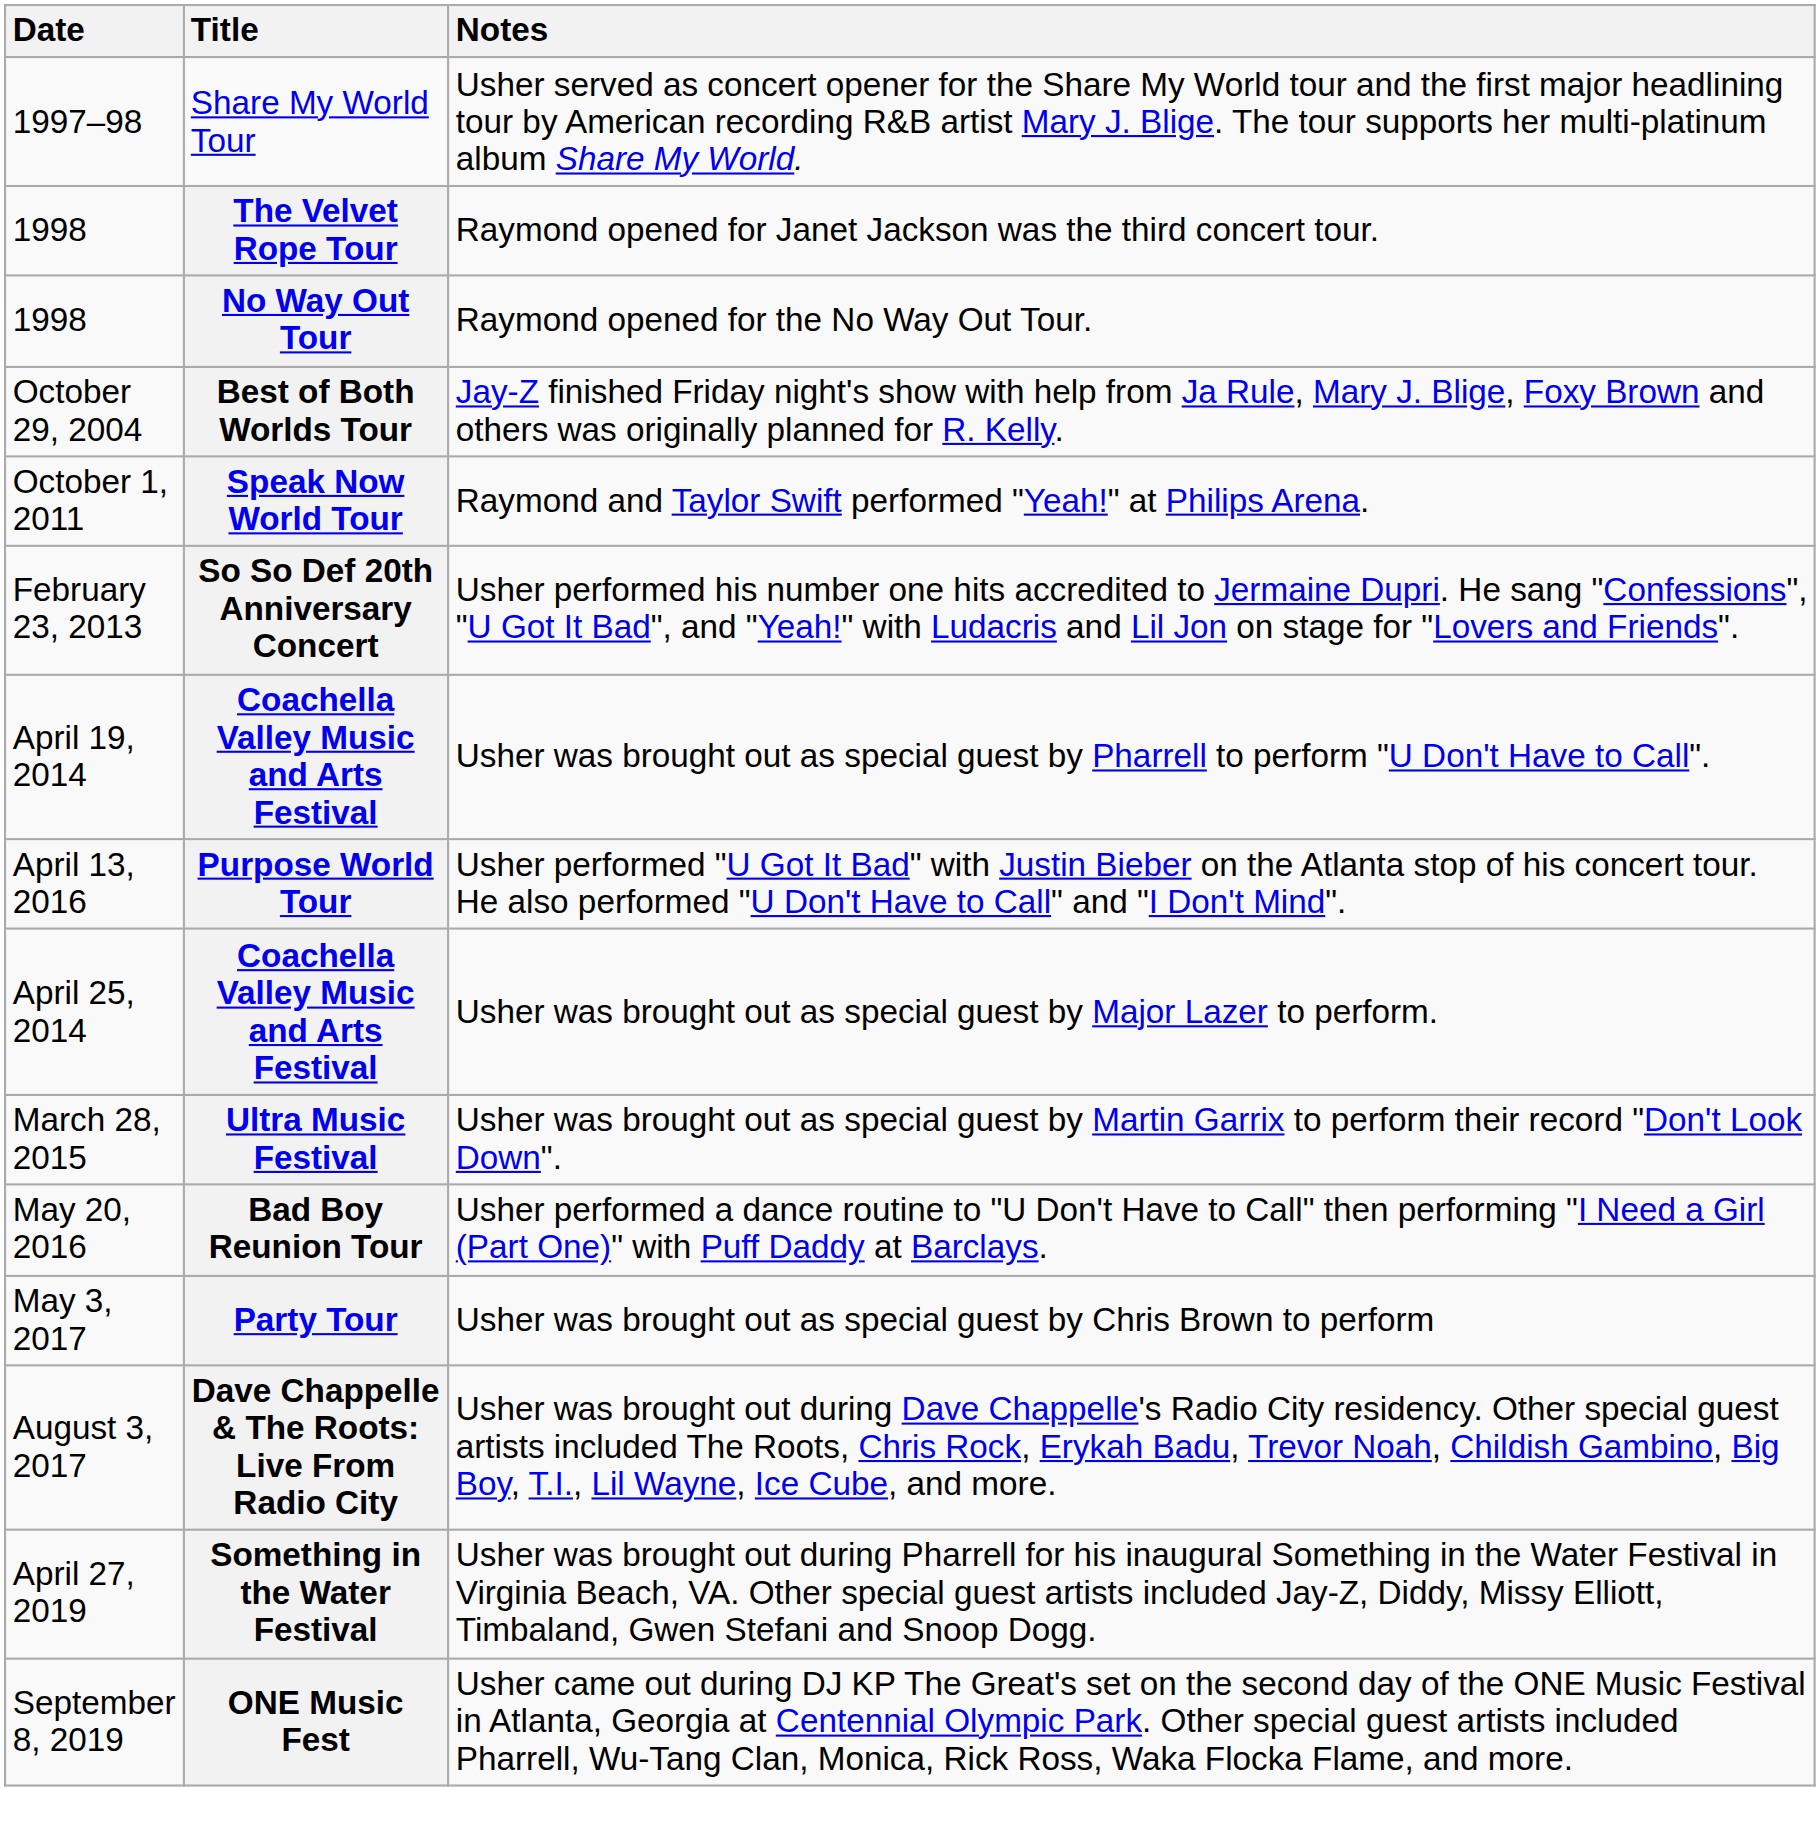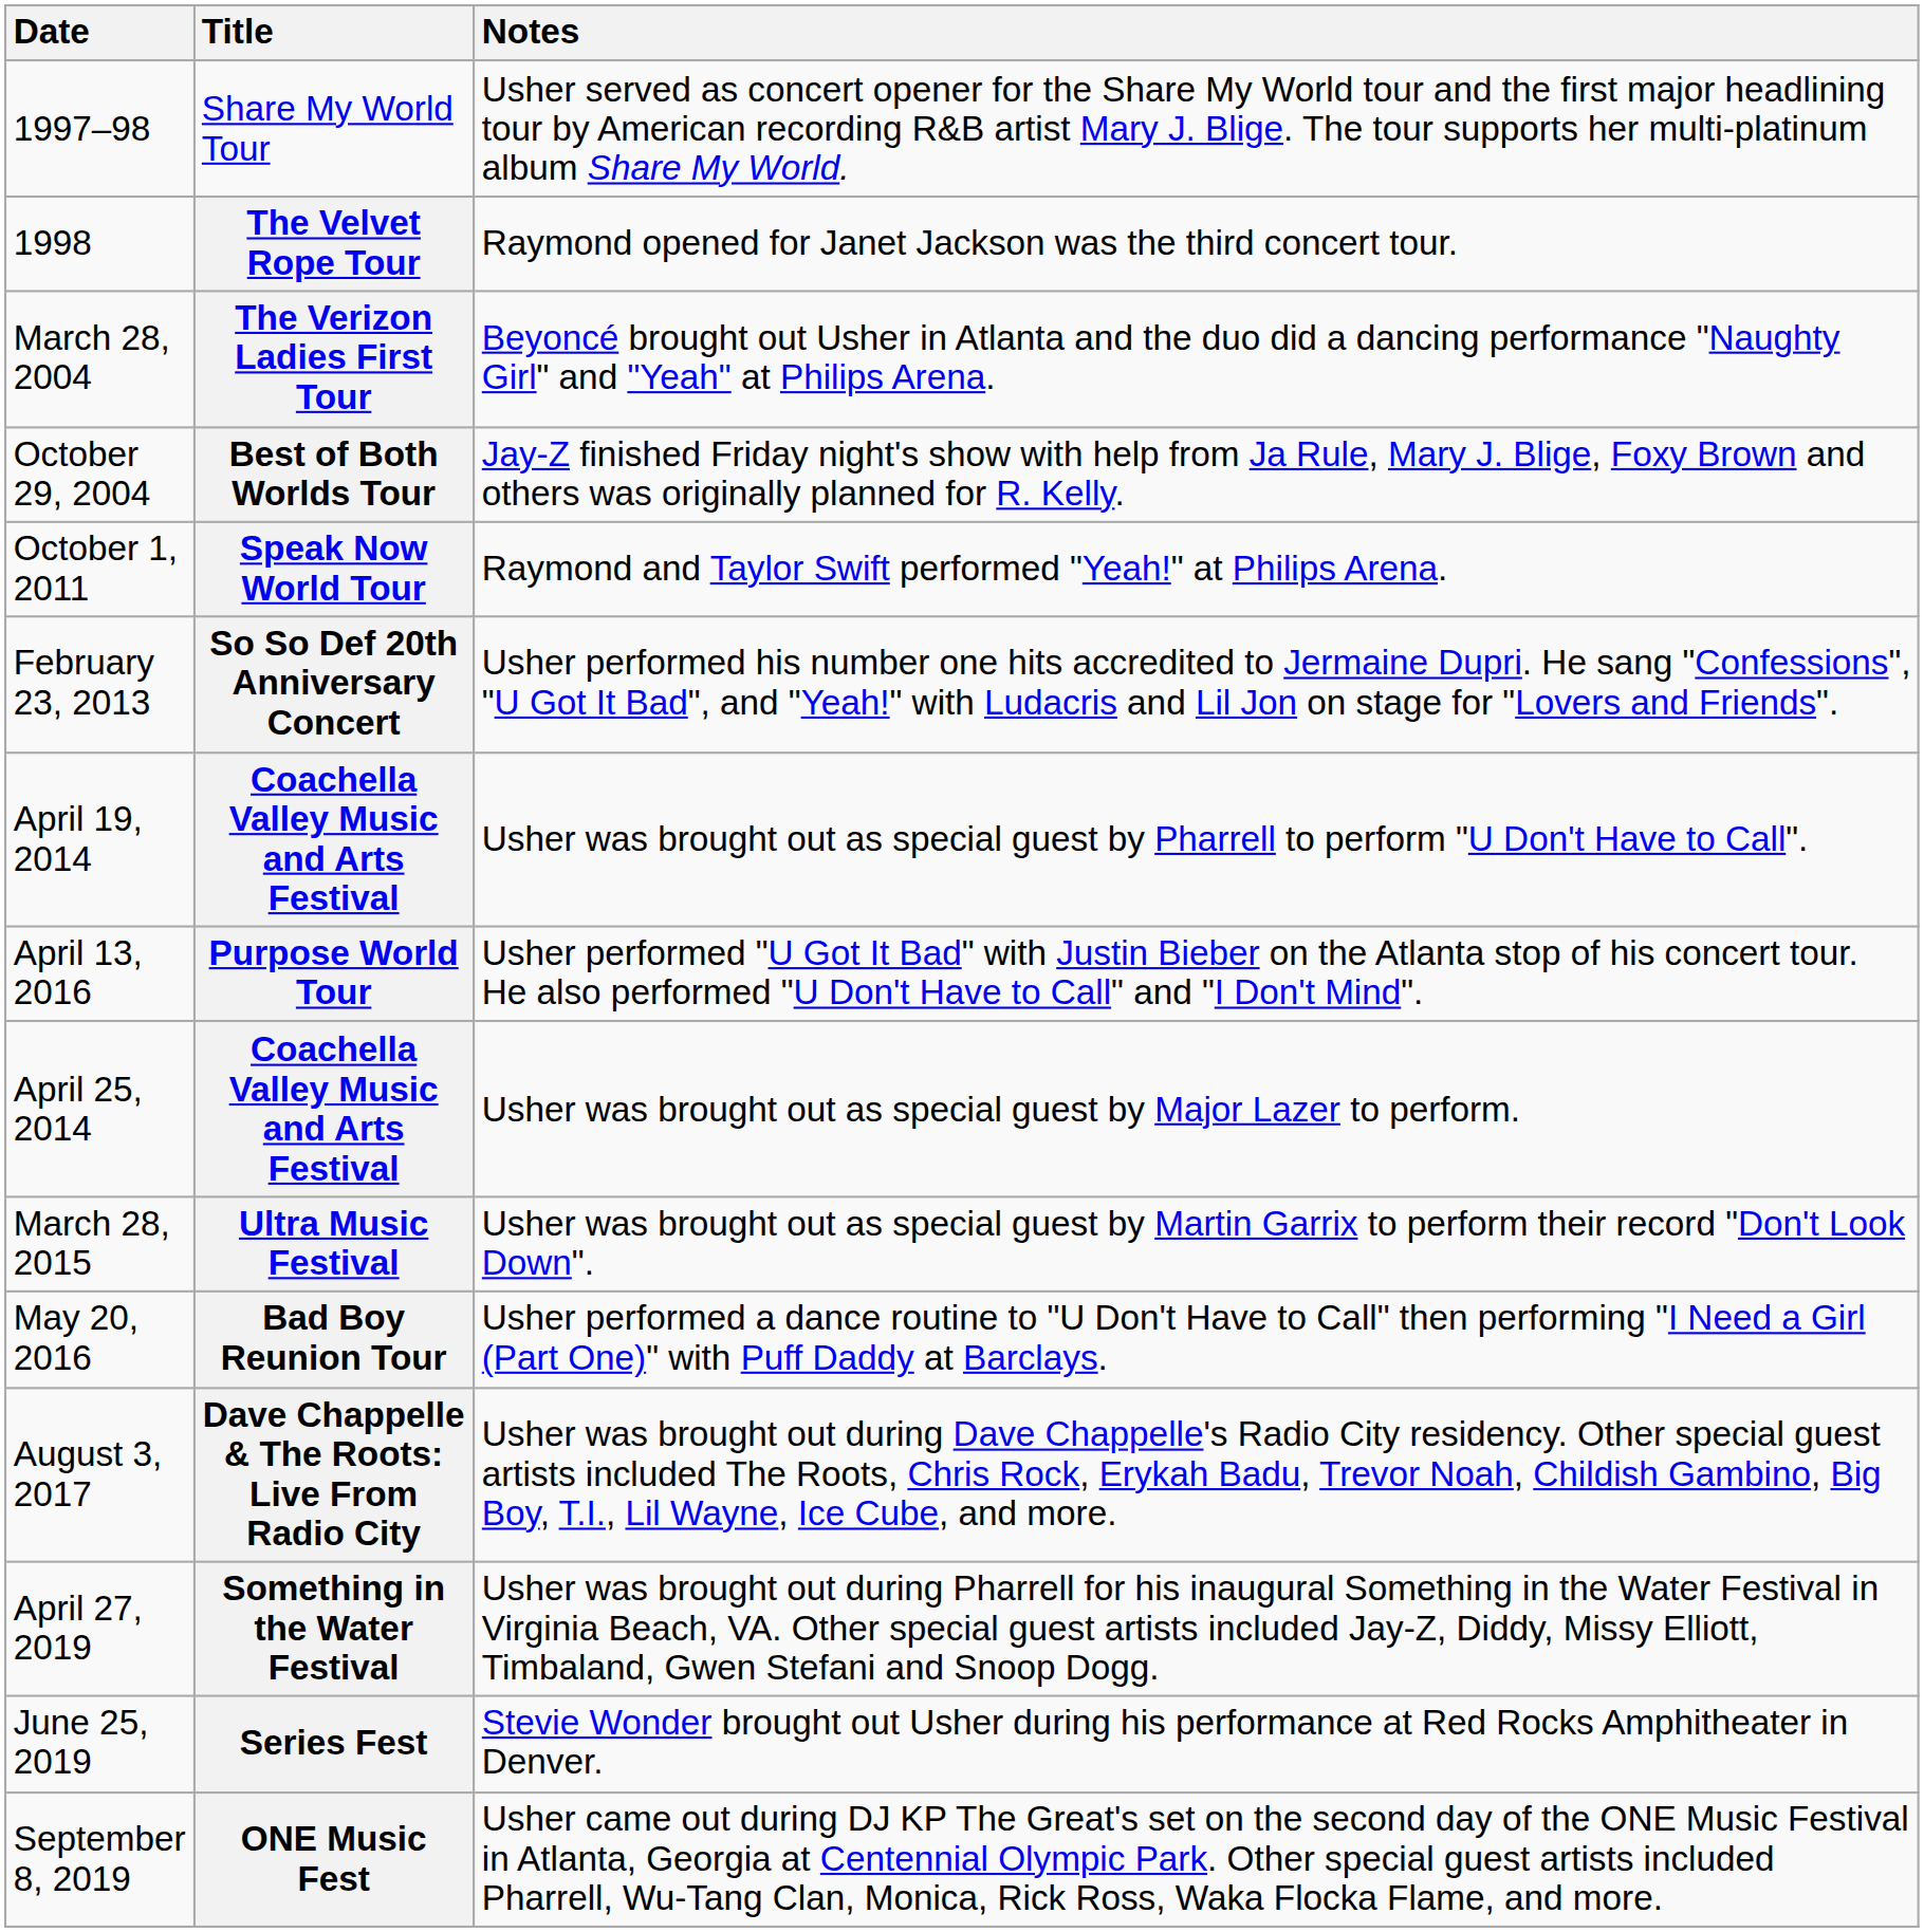- row: 1998 | No Way Out Tour | Raymond opened for the No Way Out Tour.
+ row: March 28, 2004 | The Verizon Ladies First Tour | Beyoncé brought out Usher in Atlanta and the duo did a dancing performance "Naughty Girl" and "Yeah" at Philips Arena.
- row: May 3, 2017 | Party Tour | Usher was brought out as special guest by Chris Brown to perform
+ row: June 25, 2019 | Series Fest | Stevie Wonder brought out Usher during his performance at Red Rocks Amphitheater in Denver.
